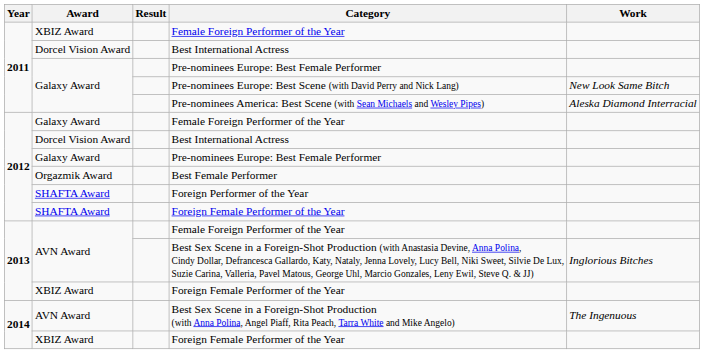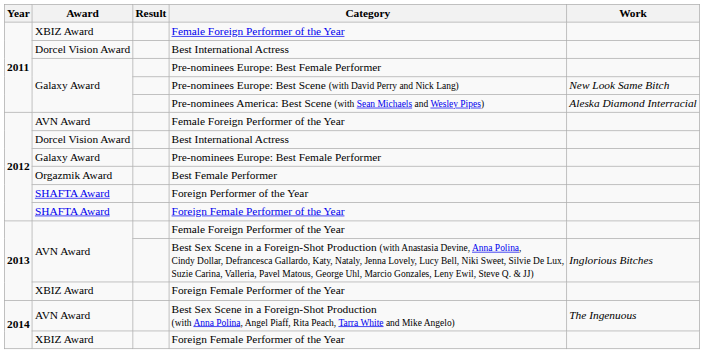2012 / Female Foreign Performer of the Year | Award: Galaxy Award -> AVN Award
